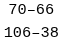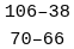rows swapped: 106–38 <-> 70–66
